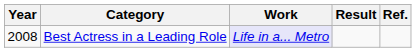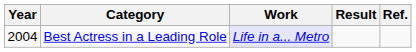Best Actress in a Leading Role | Year: 2008 -> 2004
